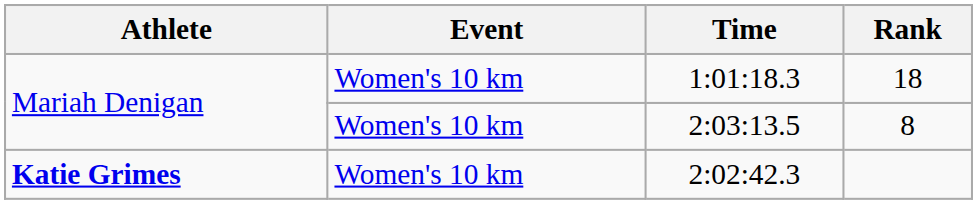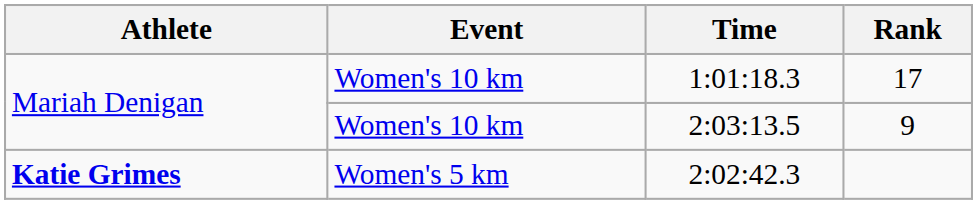1:01:18.3 | Rank: 18 -> 17
2:03:13.5 | Rank: 8 -> 9
2:02:42.3 | Event: Women's 10 km -> Women's 5 km
